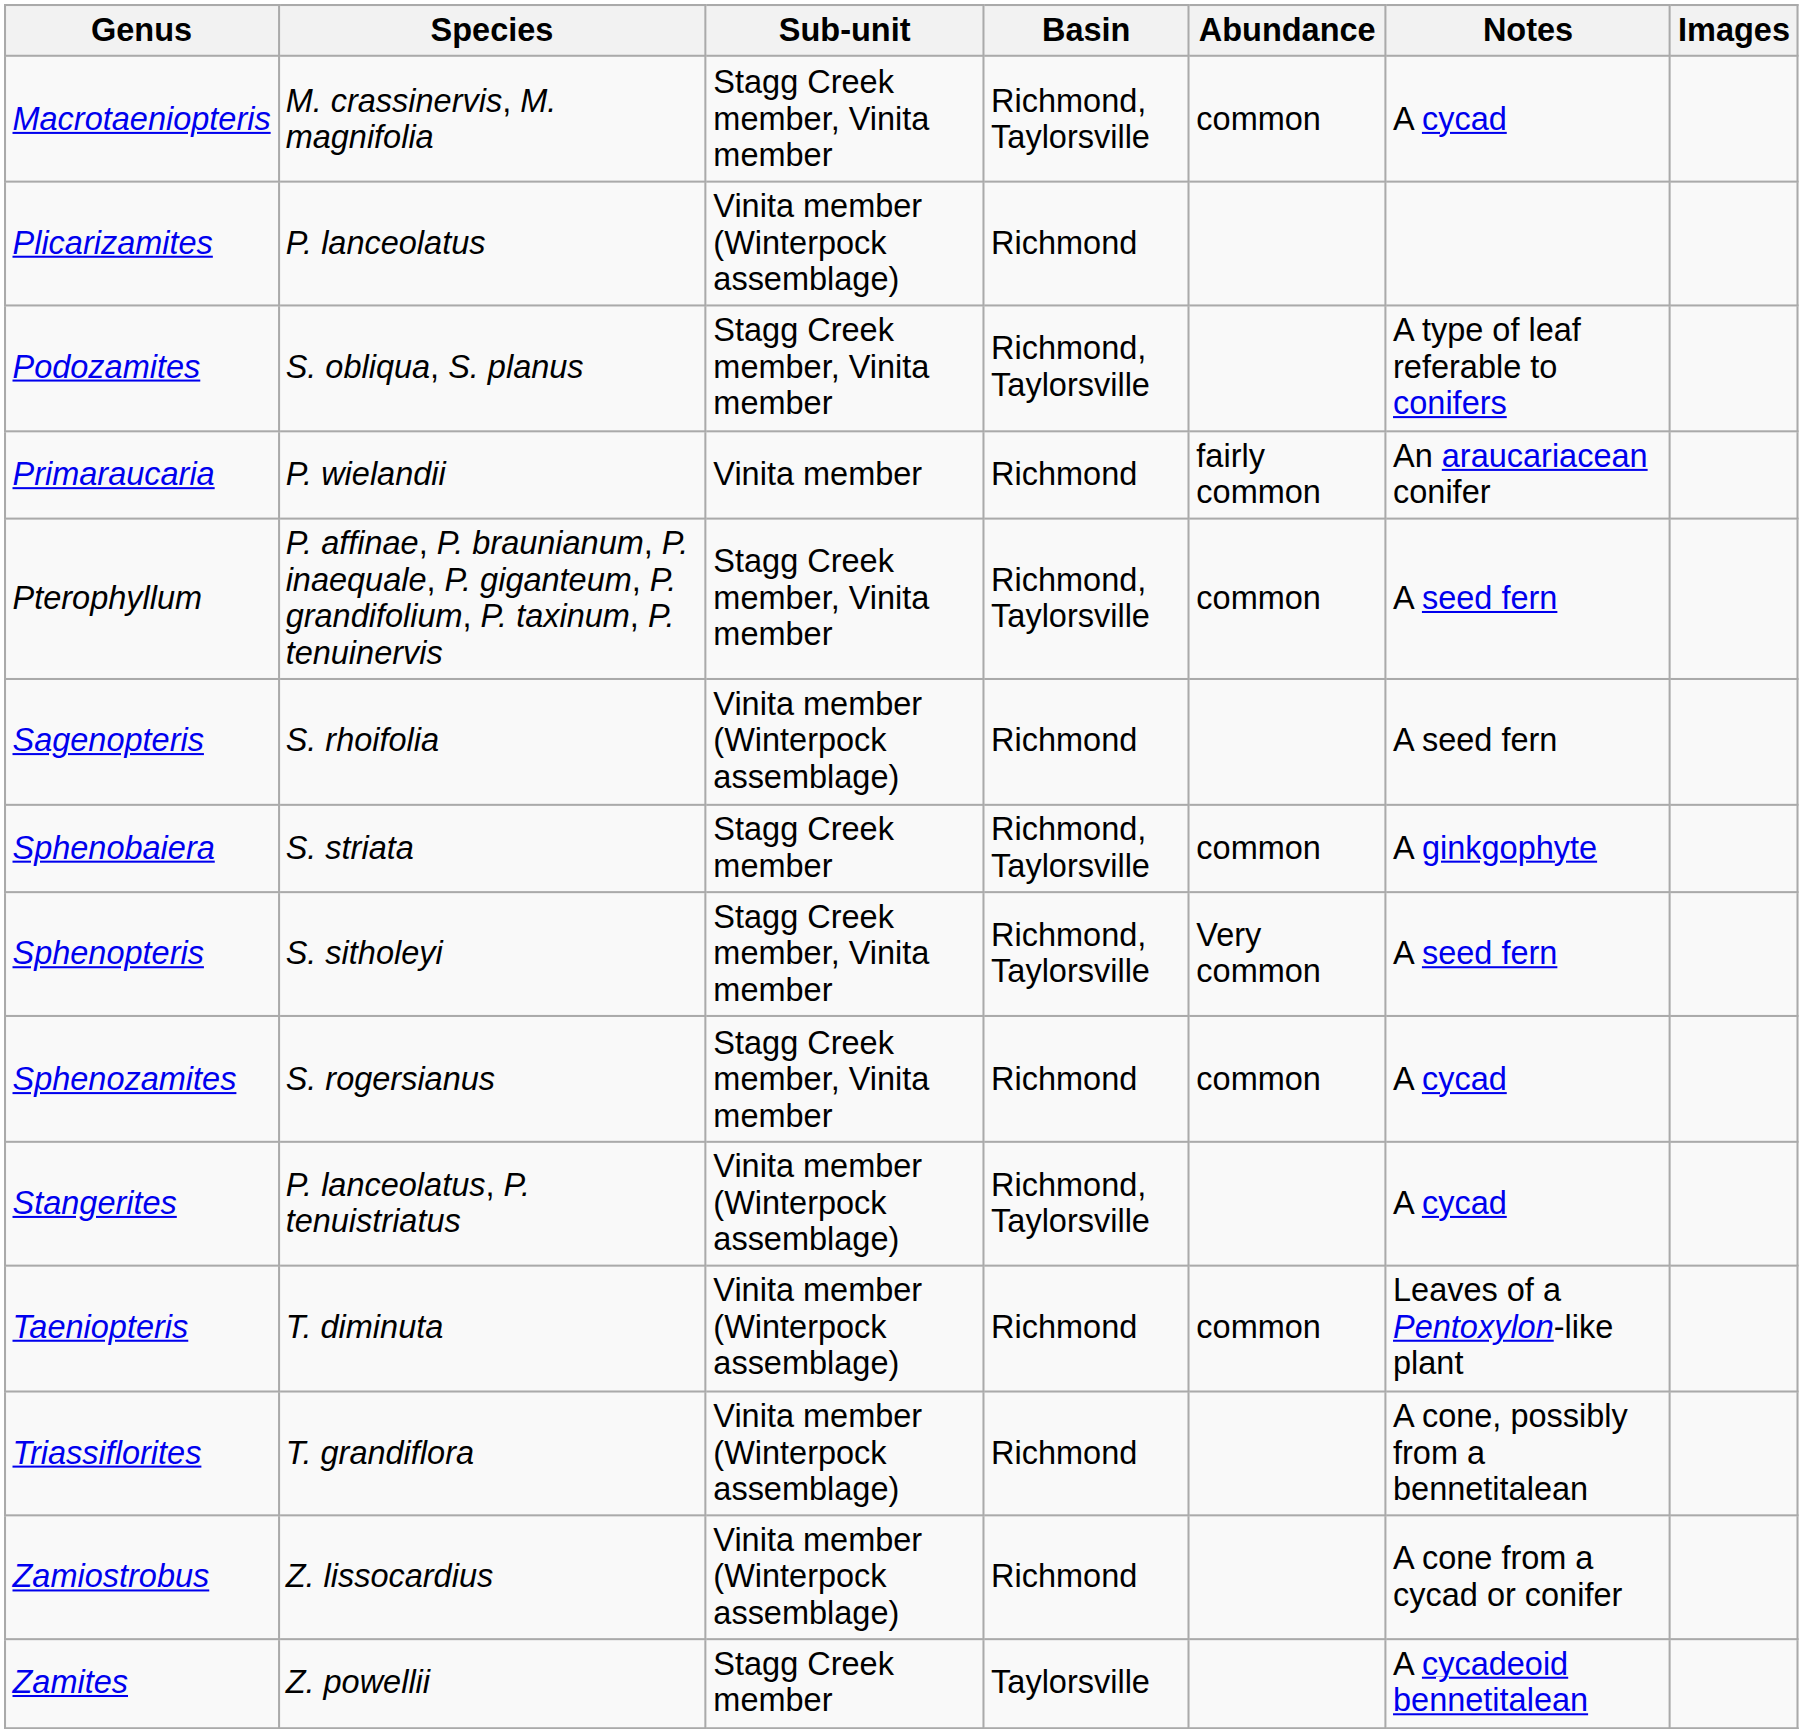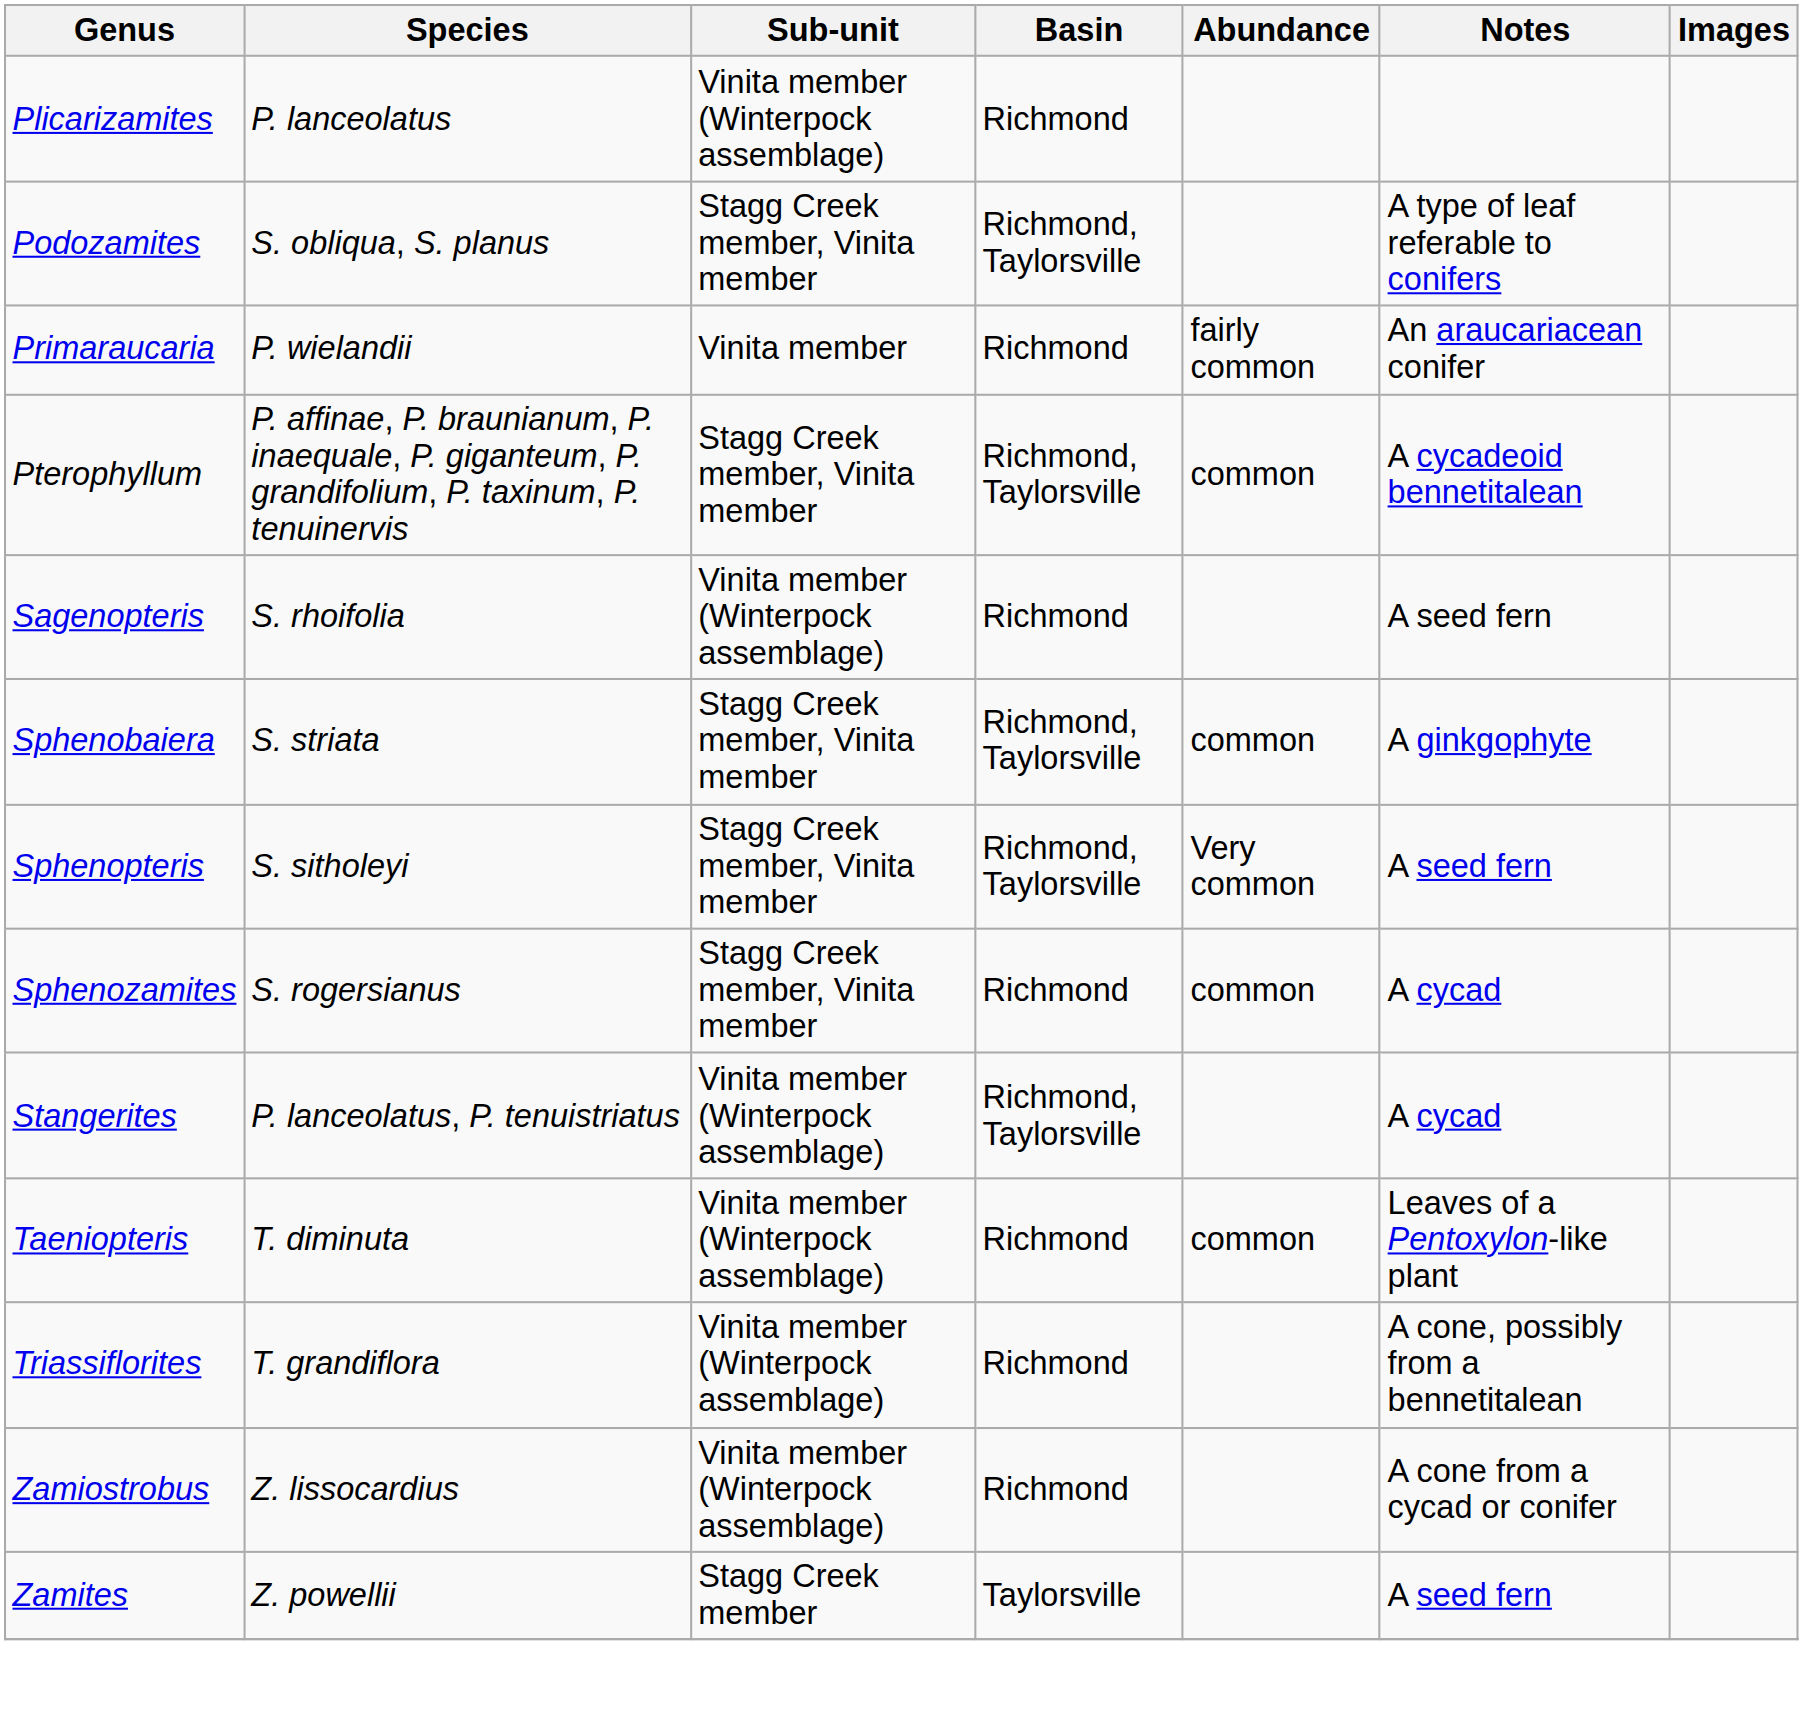- row: Macrotaeniopteris | M. crassinervis, M. magnifolia | Stagg Creek member, Vinita member | Richmond, Taylorsville | common | A cycad
Pterophyllum | Notes: A seed fern -> A cycadeoid bennetitalean
Sphenobaiera | Sub-unit: Stagg Creek member -> Stagg Creek member, Vinita member
Zamites | Notes: A cycadeoid bennetitalean -> A seed fern
